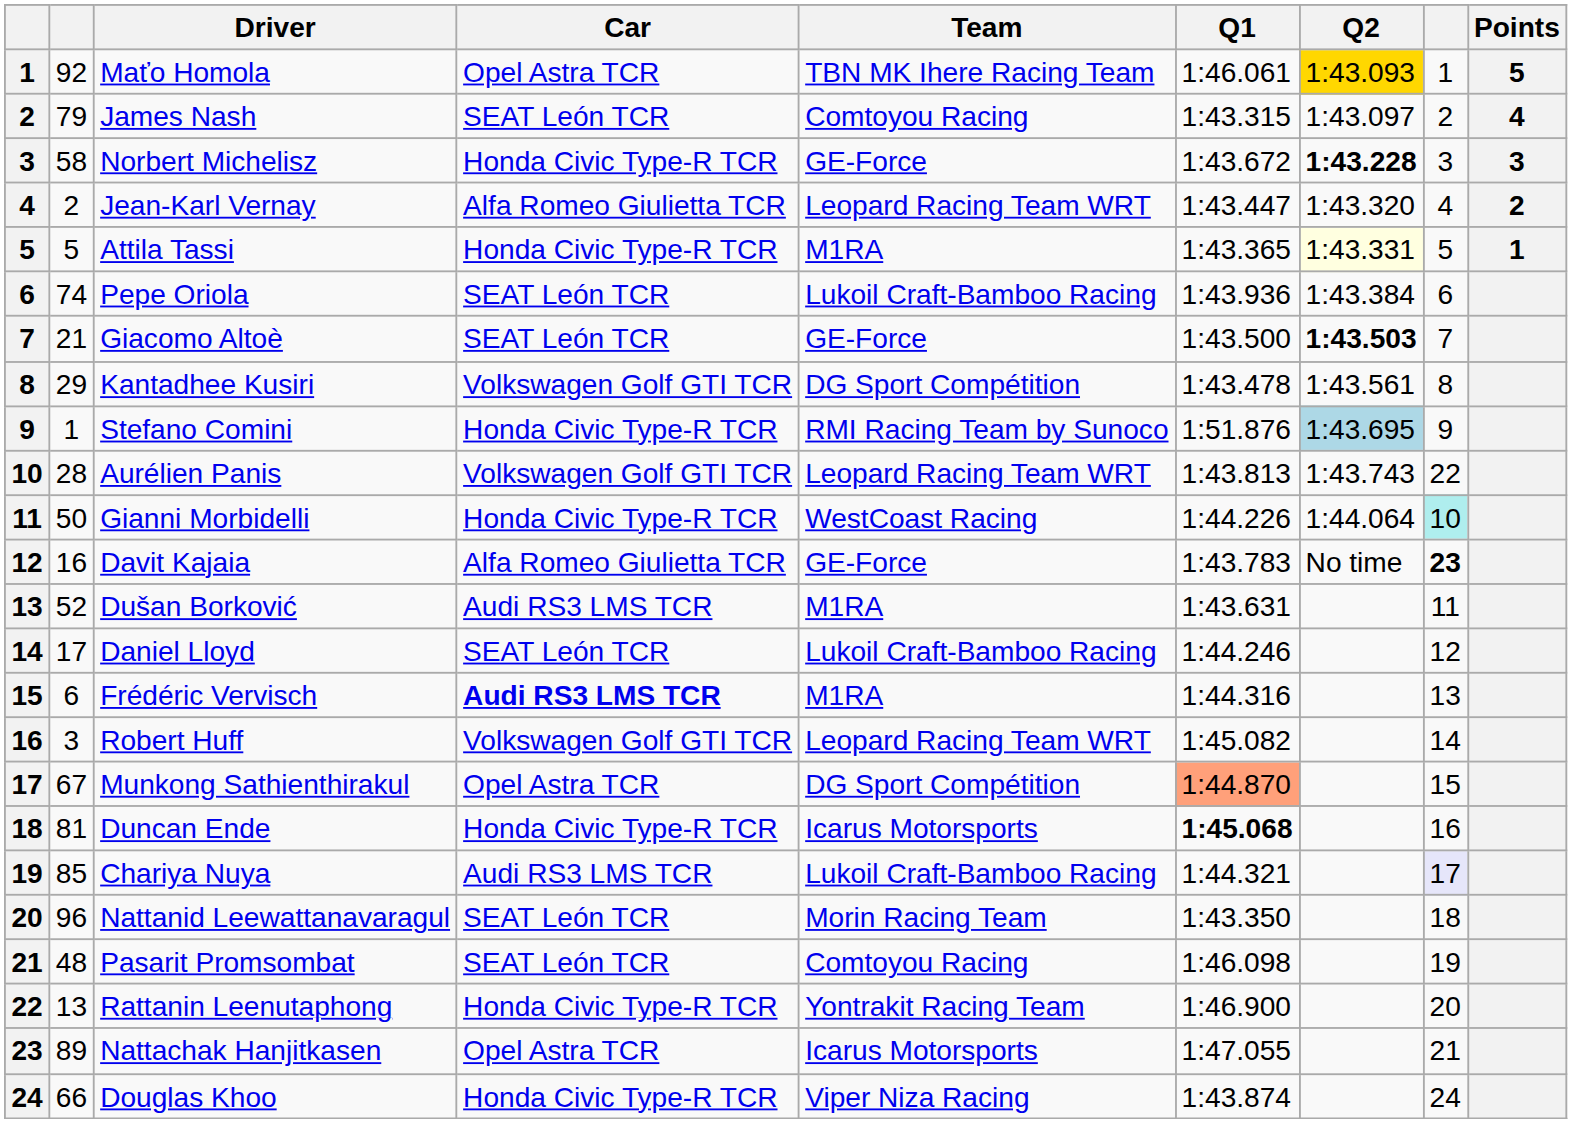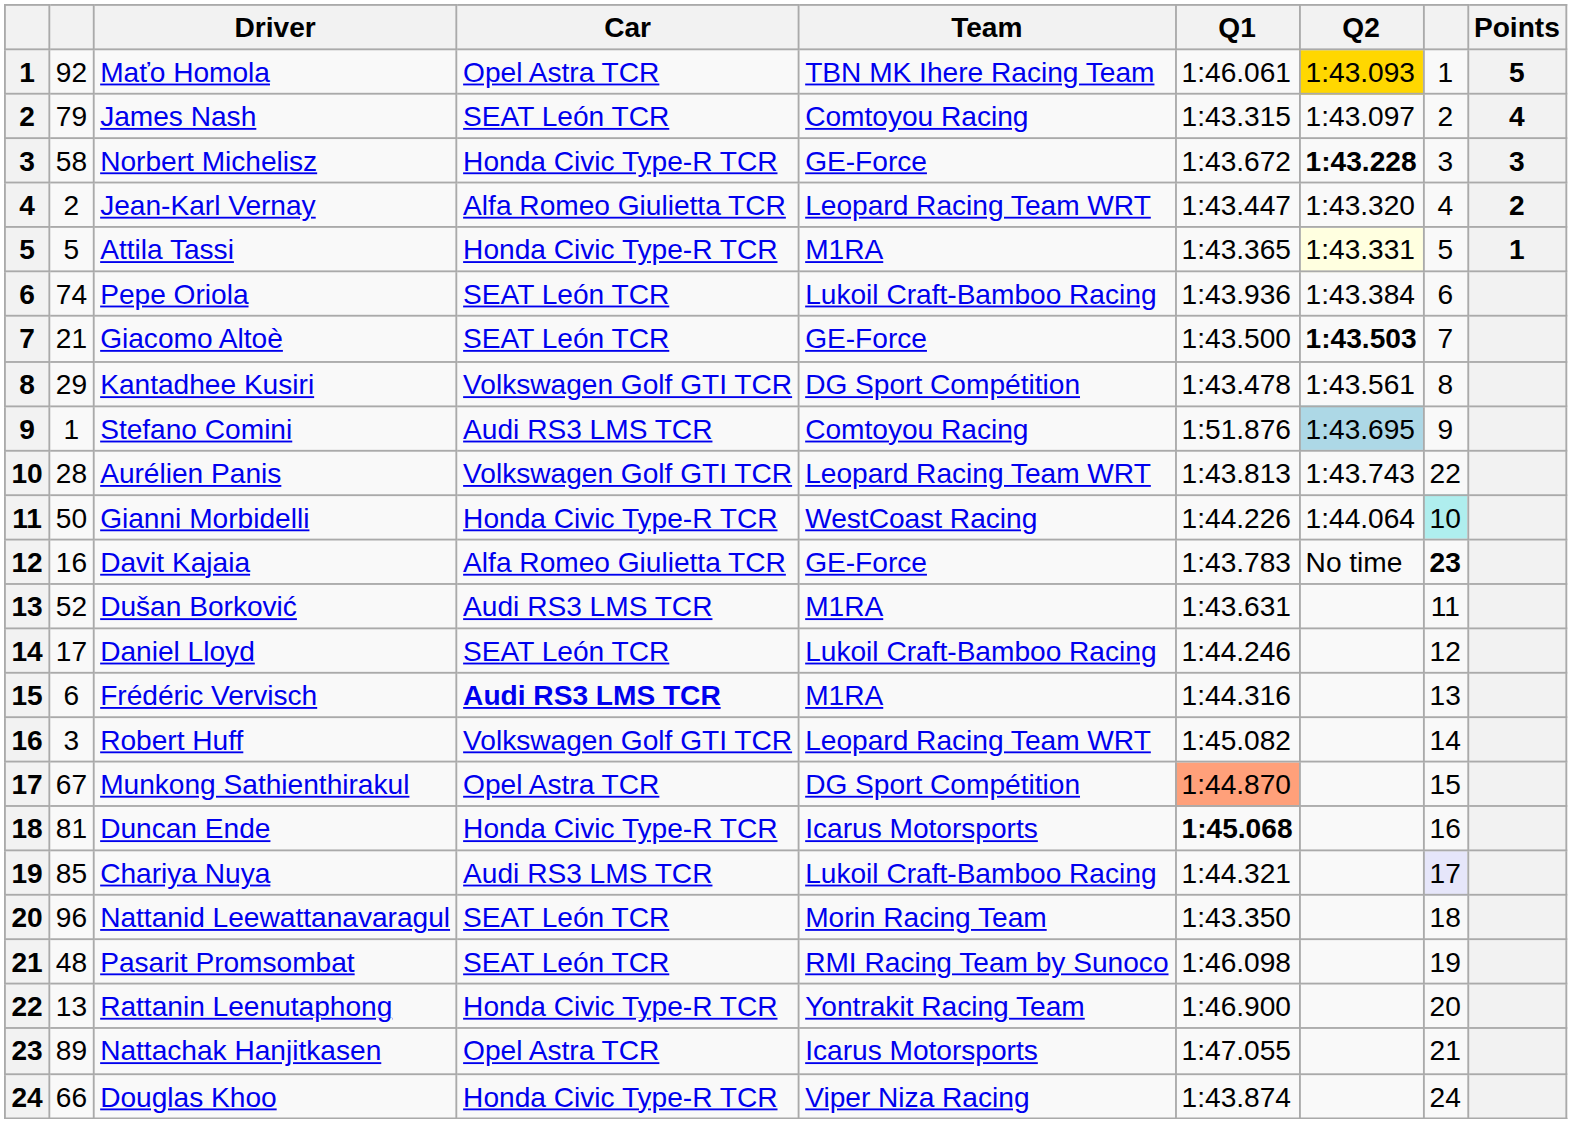Stefano Comini | Car: Honda Civic Type-R TCR -> Audi RS3 LMS TCR
Stefano Comini | Team: RMI Racing Team by Sunoco -> Comtoyou Racing
Pasarit Promsombat | Team: Comtoyou Racing -> RMI Racing Team by Sunoco
